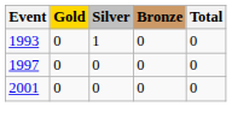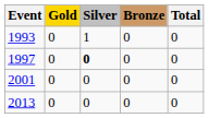1997 | Silver: normal -> bold
+ row: 2013 | 0 | 0 | 0 | 0
